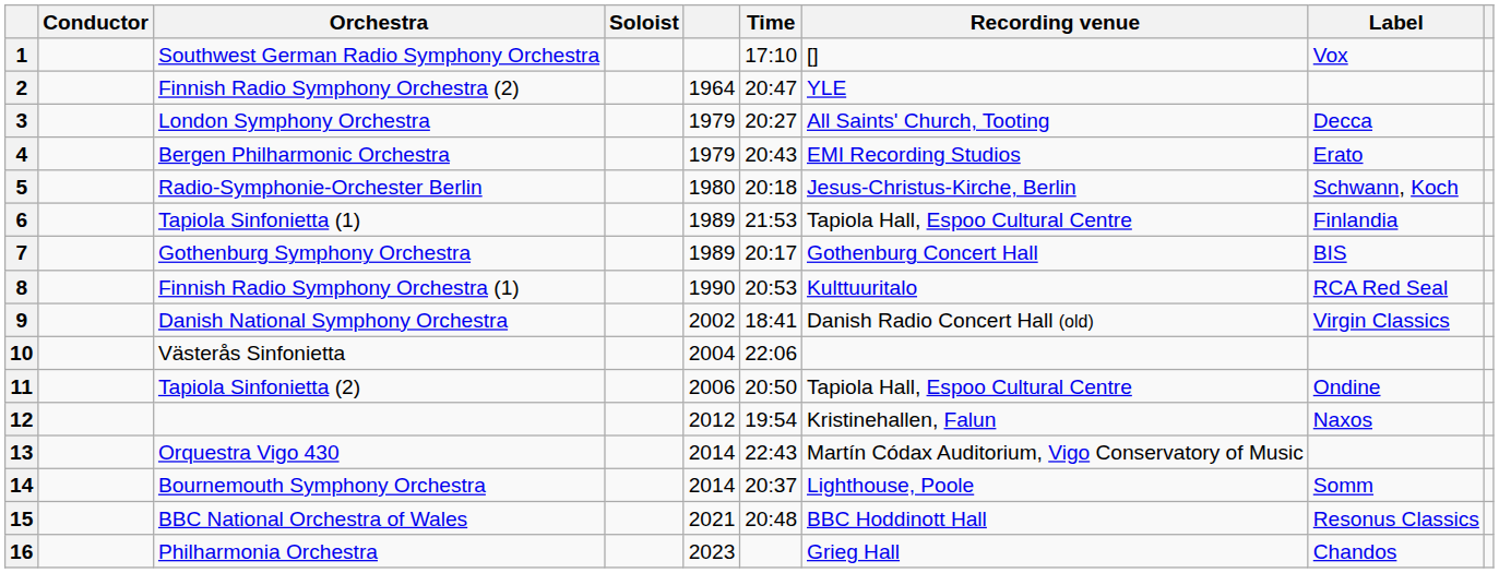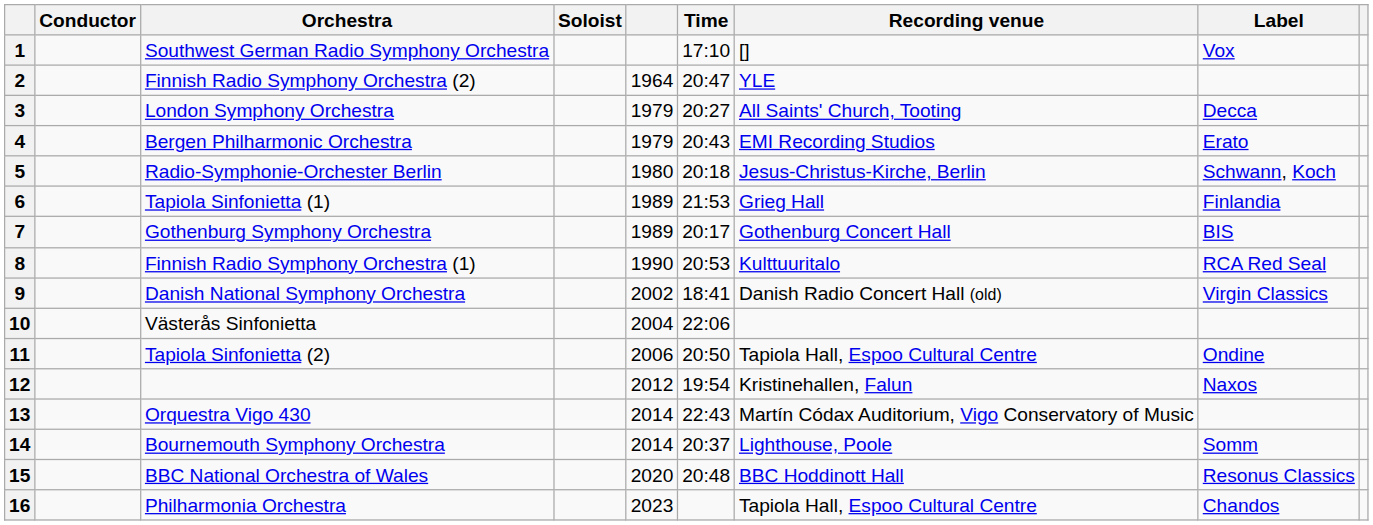6 | Recording venue: Tapiola Hall, Espoo Cultural Centre -> Grieg Hall
15 | column 5: 2021 -> 2020
16 | Recording venue: Grieg Hall -> Tapiola Hall, Espoo Cultural Centre
